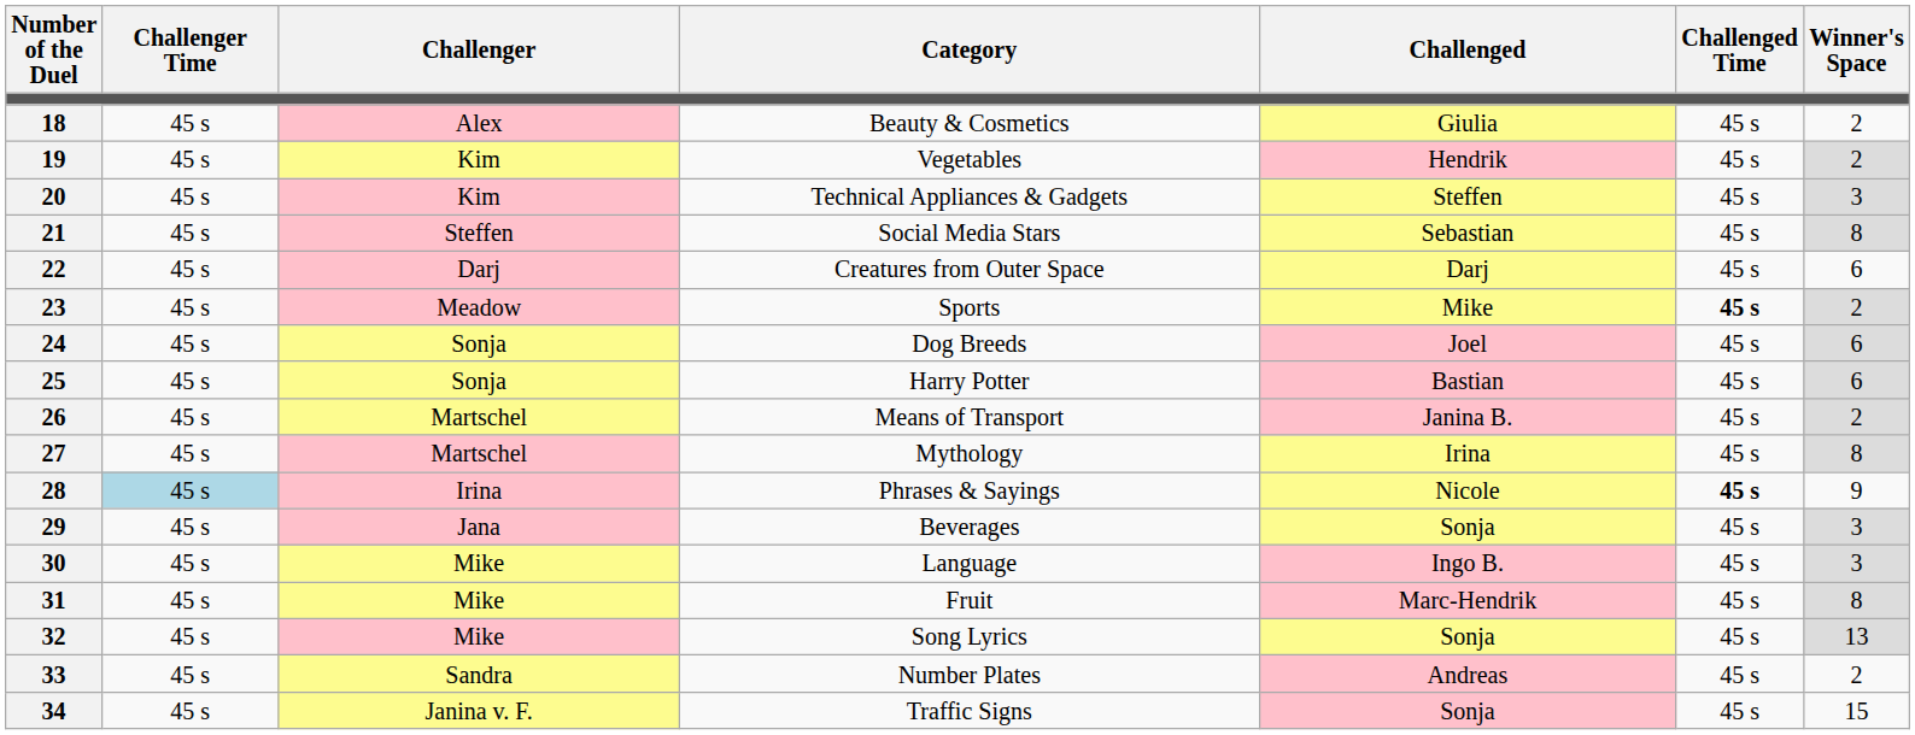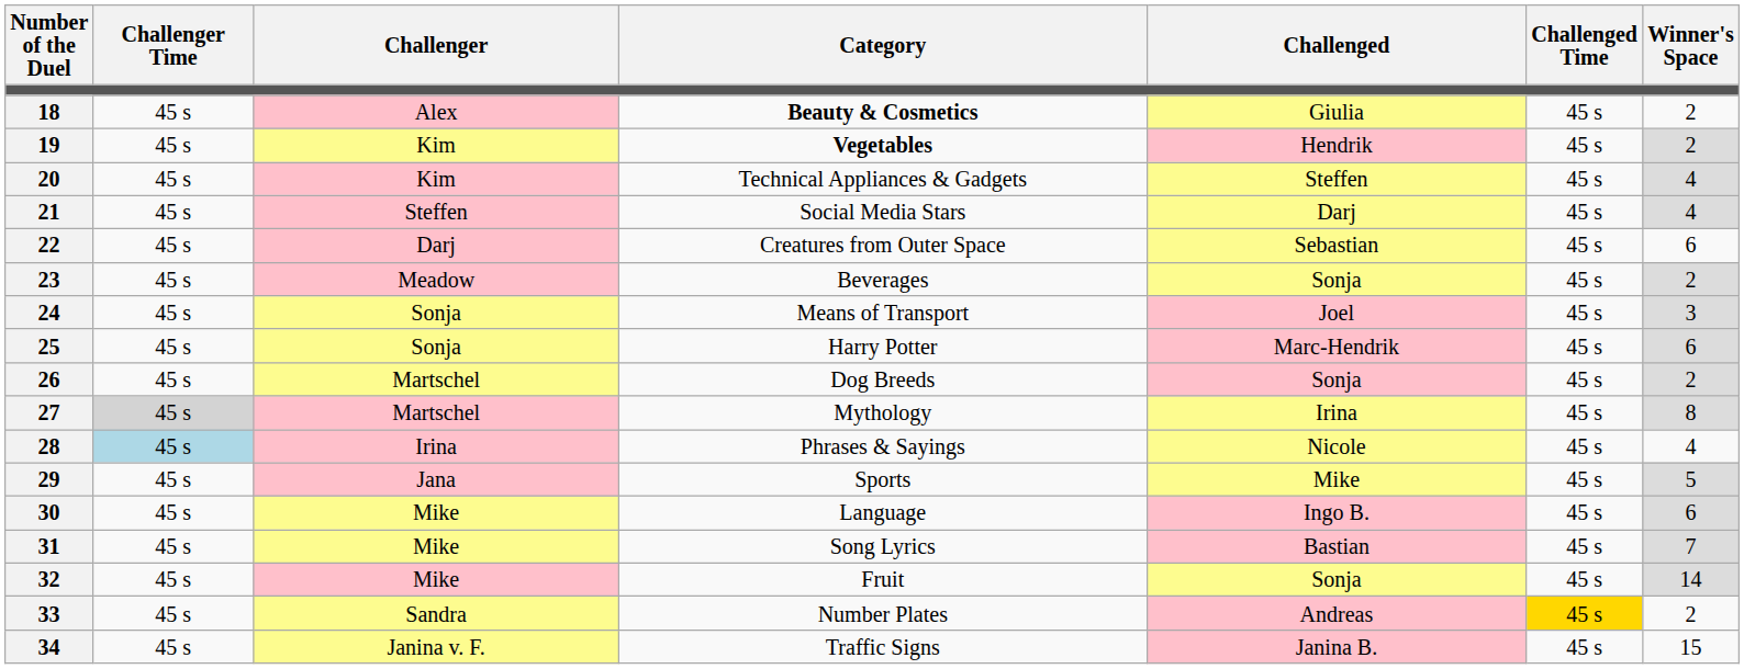18 | Category: normal -> bold
19 | Category: normal -> bold
20 | Winner's Space: 3 -> 4
21 | Challenged: Sebastian -> Darj
21 | Winner's Space: 8 -> 4
22 | Challenged: Darj -> Sebastian
23 | Category: Sports -> Beverages
23 | Challenged: Mike -> Sonja
23 | Challenged Time: bold -> normal
24 | Category: Dog Breeds -> Means of Transport
24 | Winner's Space: 6 -> 3
25 | Challenged: Bastian -> Marc-Hendrik
26 | Category: Means of Transport -> Dog Breeds
26 | Challenged: Janina B. -> Sonja
27 | Challenger Time: no background -> lightgrey background
28 | Challenged Time: bold -> normal
28 | Winner's Space: 9 -> 4
29 | Category: Beverages -> Sports
29 | Challenged: Sonja -> Mike
29 | Winner's Space: 3 -> 5
30 | Winner's Space: 3 -> 6
31 | Category: Fruit -> Song Lyrics
31 | Challenged: Marc-Hendrik -> Bastian
31 | Winner's Space: 8 -> 7
32 | Category: Song Lyrics -> Fruit
32 | Winner's Space: 13 -> 14
33 | Challenged Time: no background -> gold background
34 | Challenged: Sonja -> Janina B.
